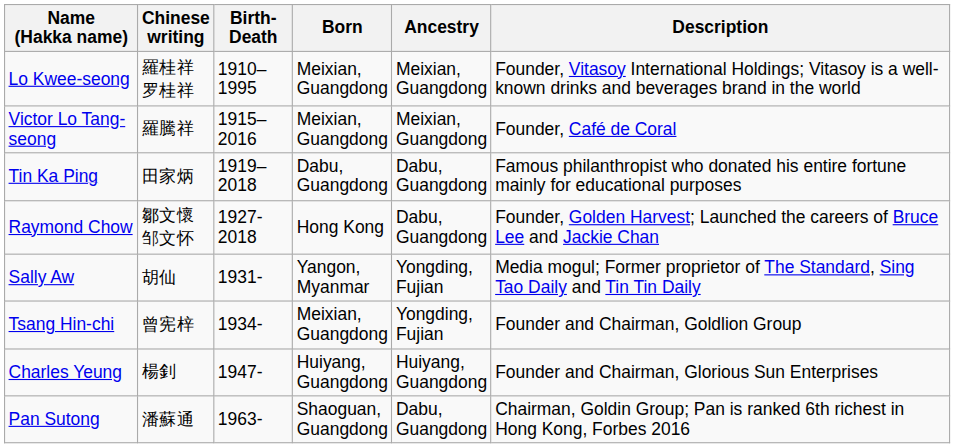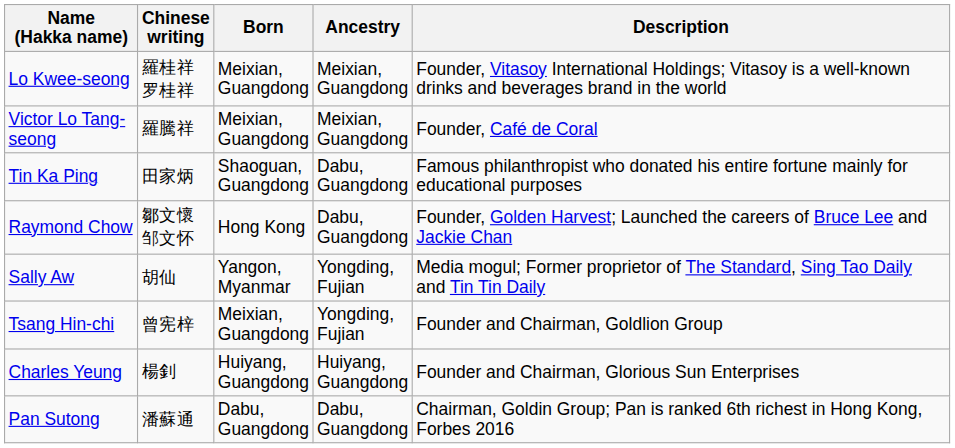- column: Birth-Death | 1910–1995 | 1915–2016 | 1919–2018 | 1927-2018 | 1931- | 1934- | 1947- | 1963-
Tin Ka Ping | Born: Dabu, Guangdong -> Shaoguan, Guangdong
Pan Sutong | Born: Shaoguan, Guangdong -> Dabu, Guangdong
